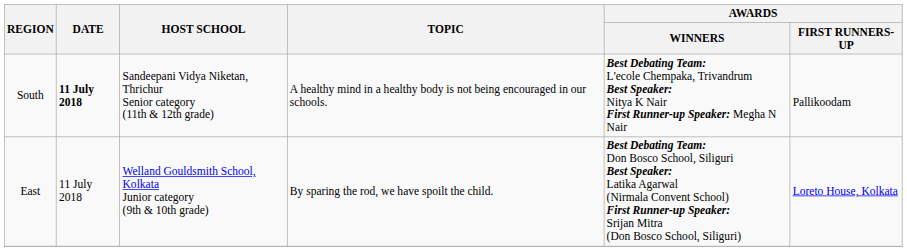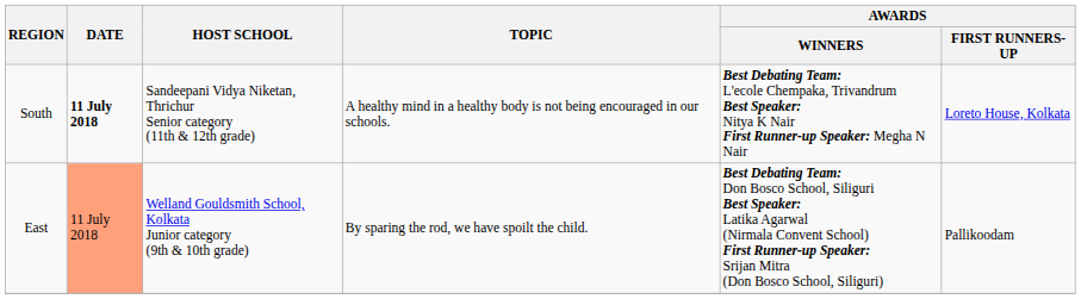South | AWARDS / FIRST RUNNERS-UP: Pallikoodam -> Loreto House, Kolkata
East | DATE: no background -> lightsalmon background
East | AWARDS / FIRST RUNNERS-UP: Loreto House, Kolkata -> Pallikoodam
